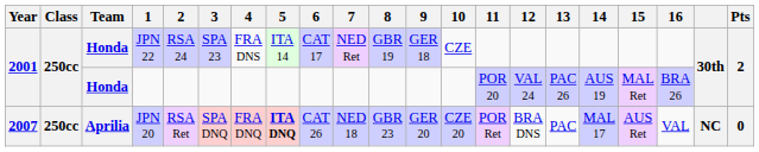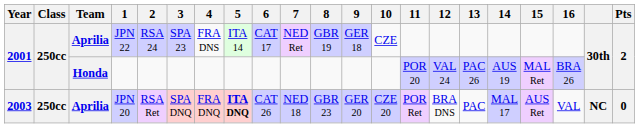JPN 22 | Team: Honda -> Aprilia
JPN 20 | Year: 2007 -> 2003
